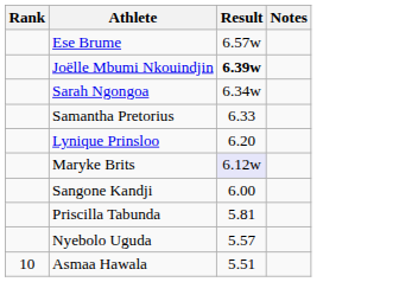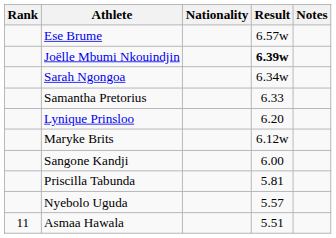+ column: Nationality
Maryke Brits | Result: lavender background -> no background
Asmaa Hawala | Rank: 10 -> 11
